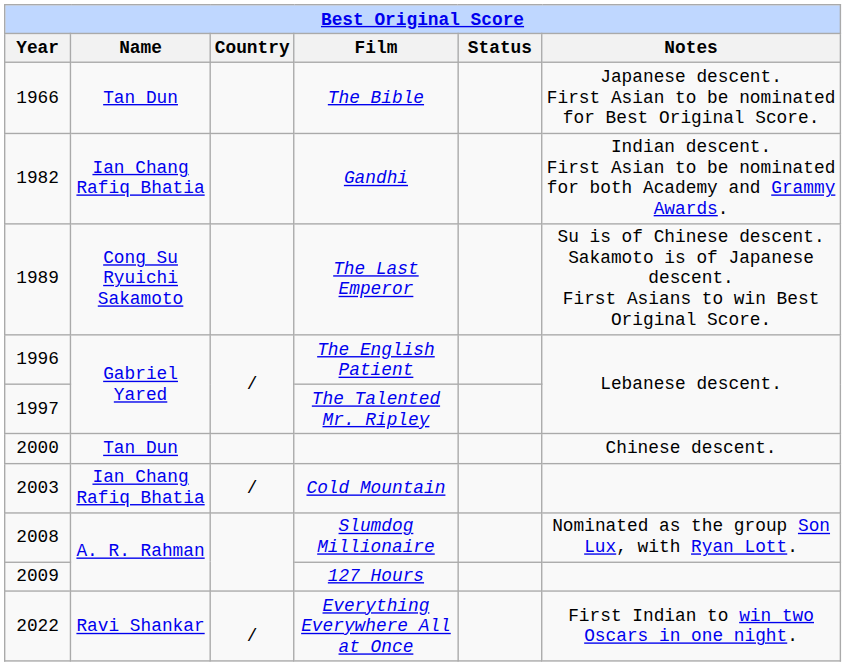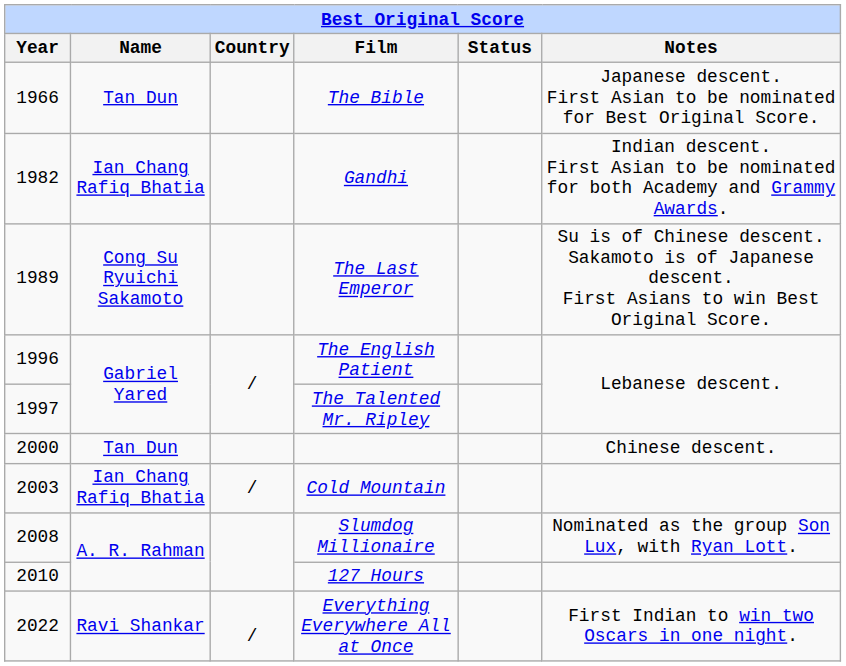127 Hours | Year: 2009 -> 2010
